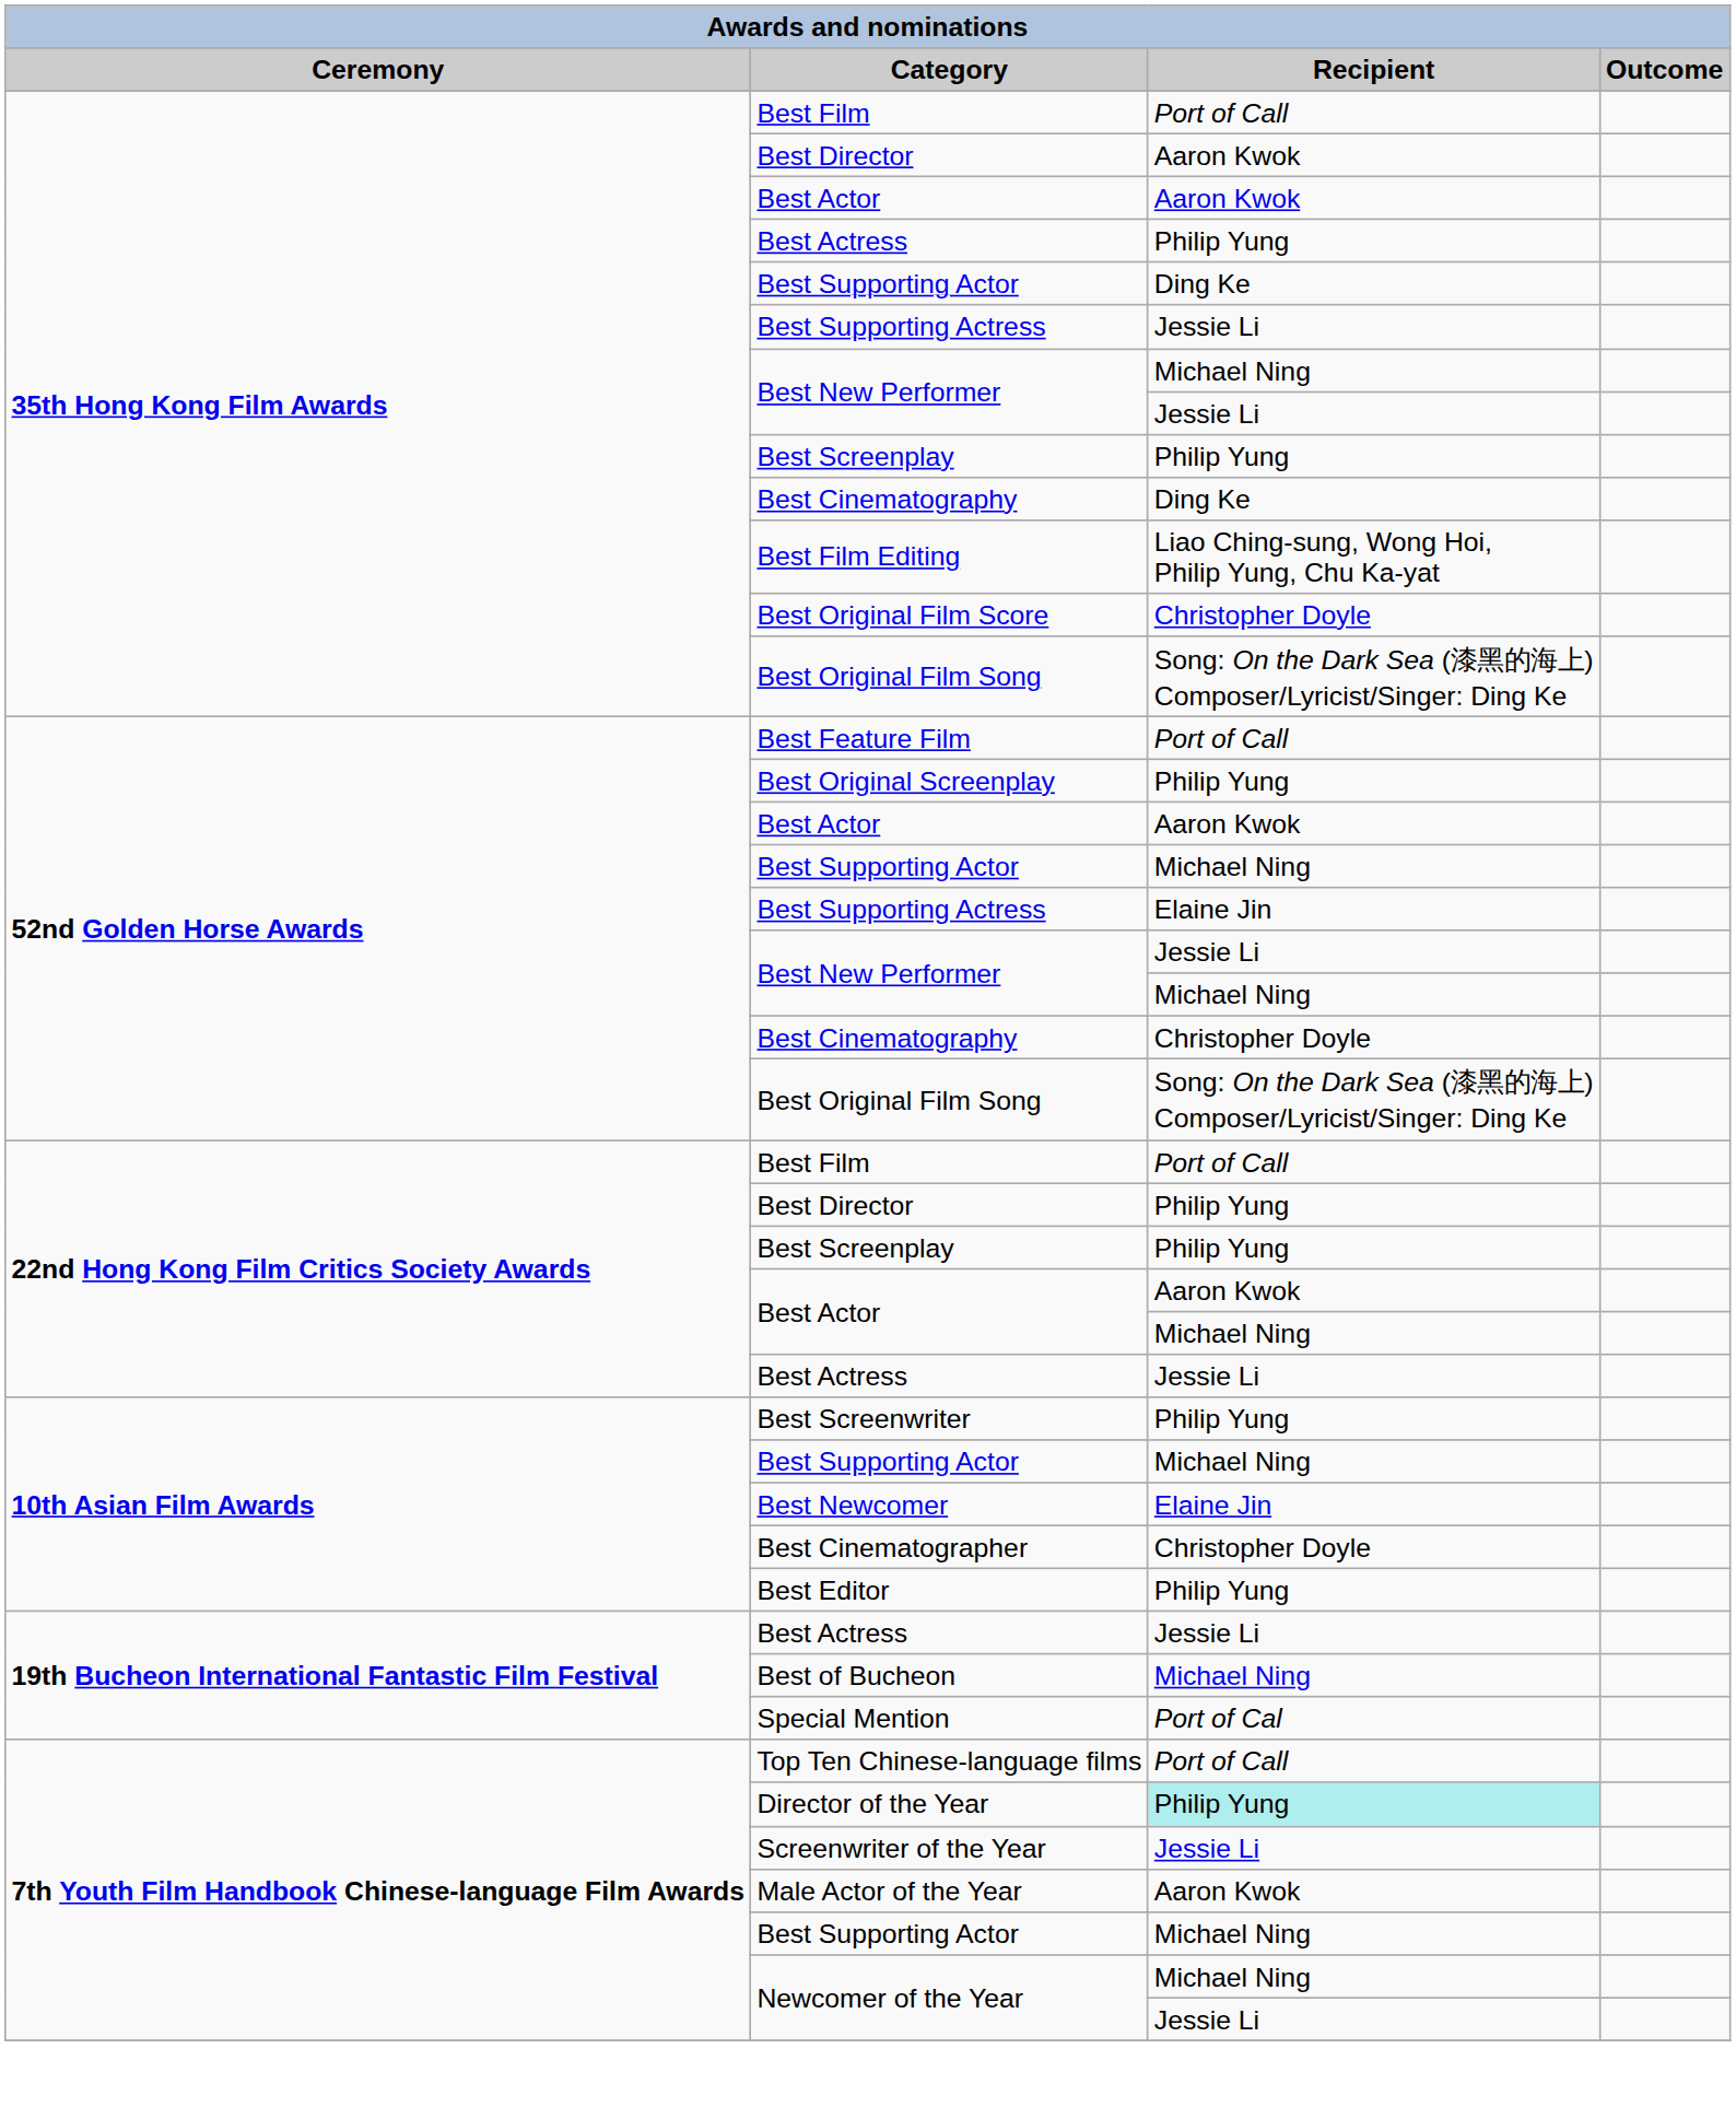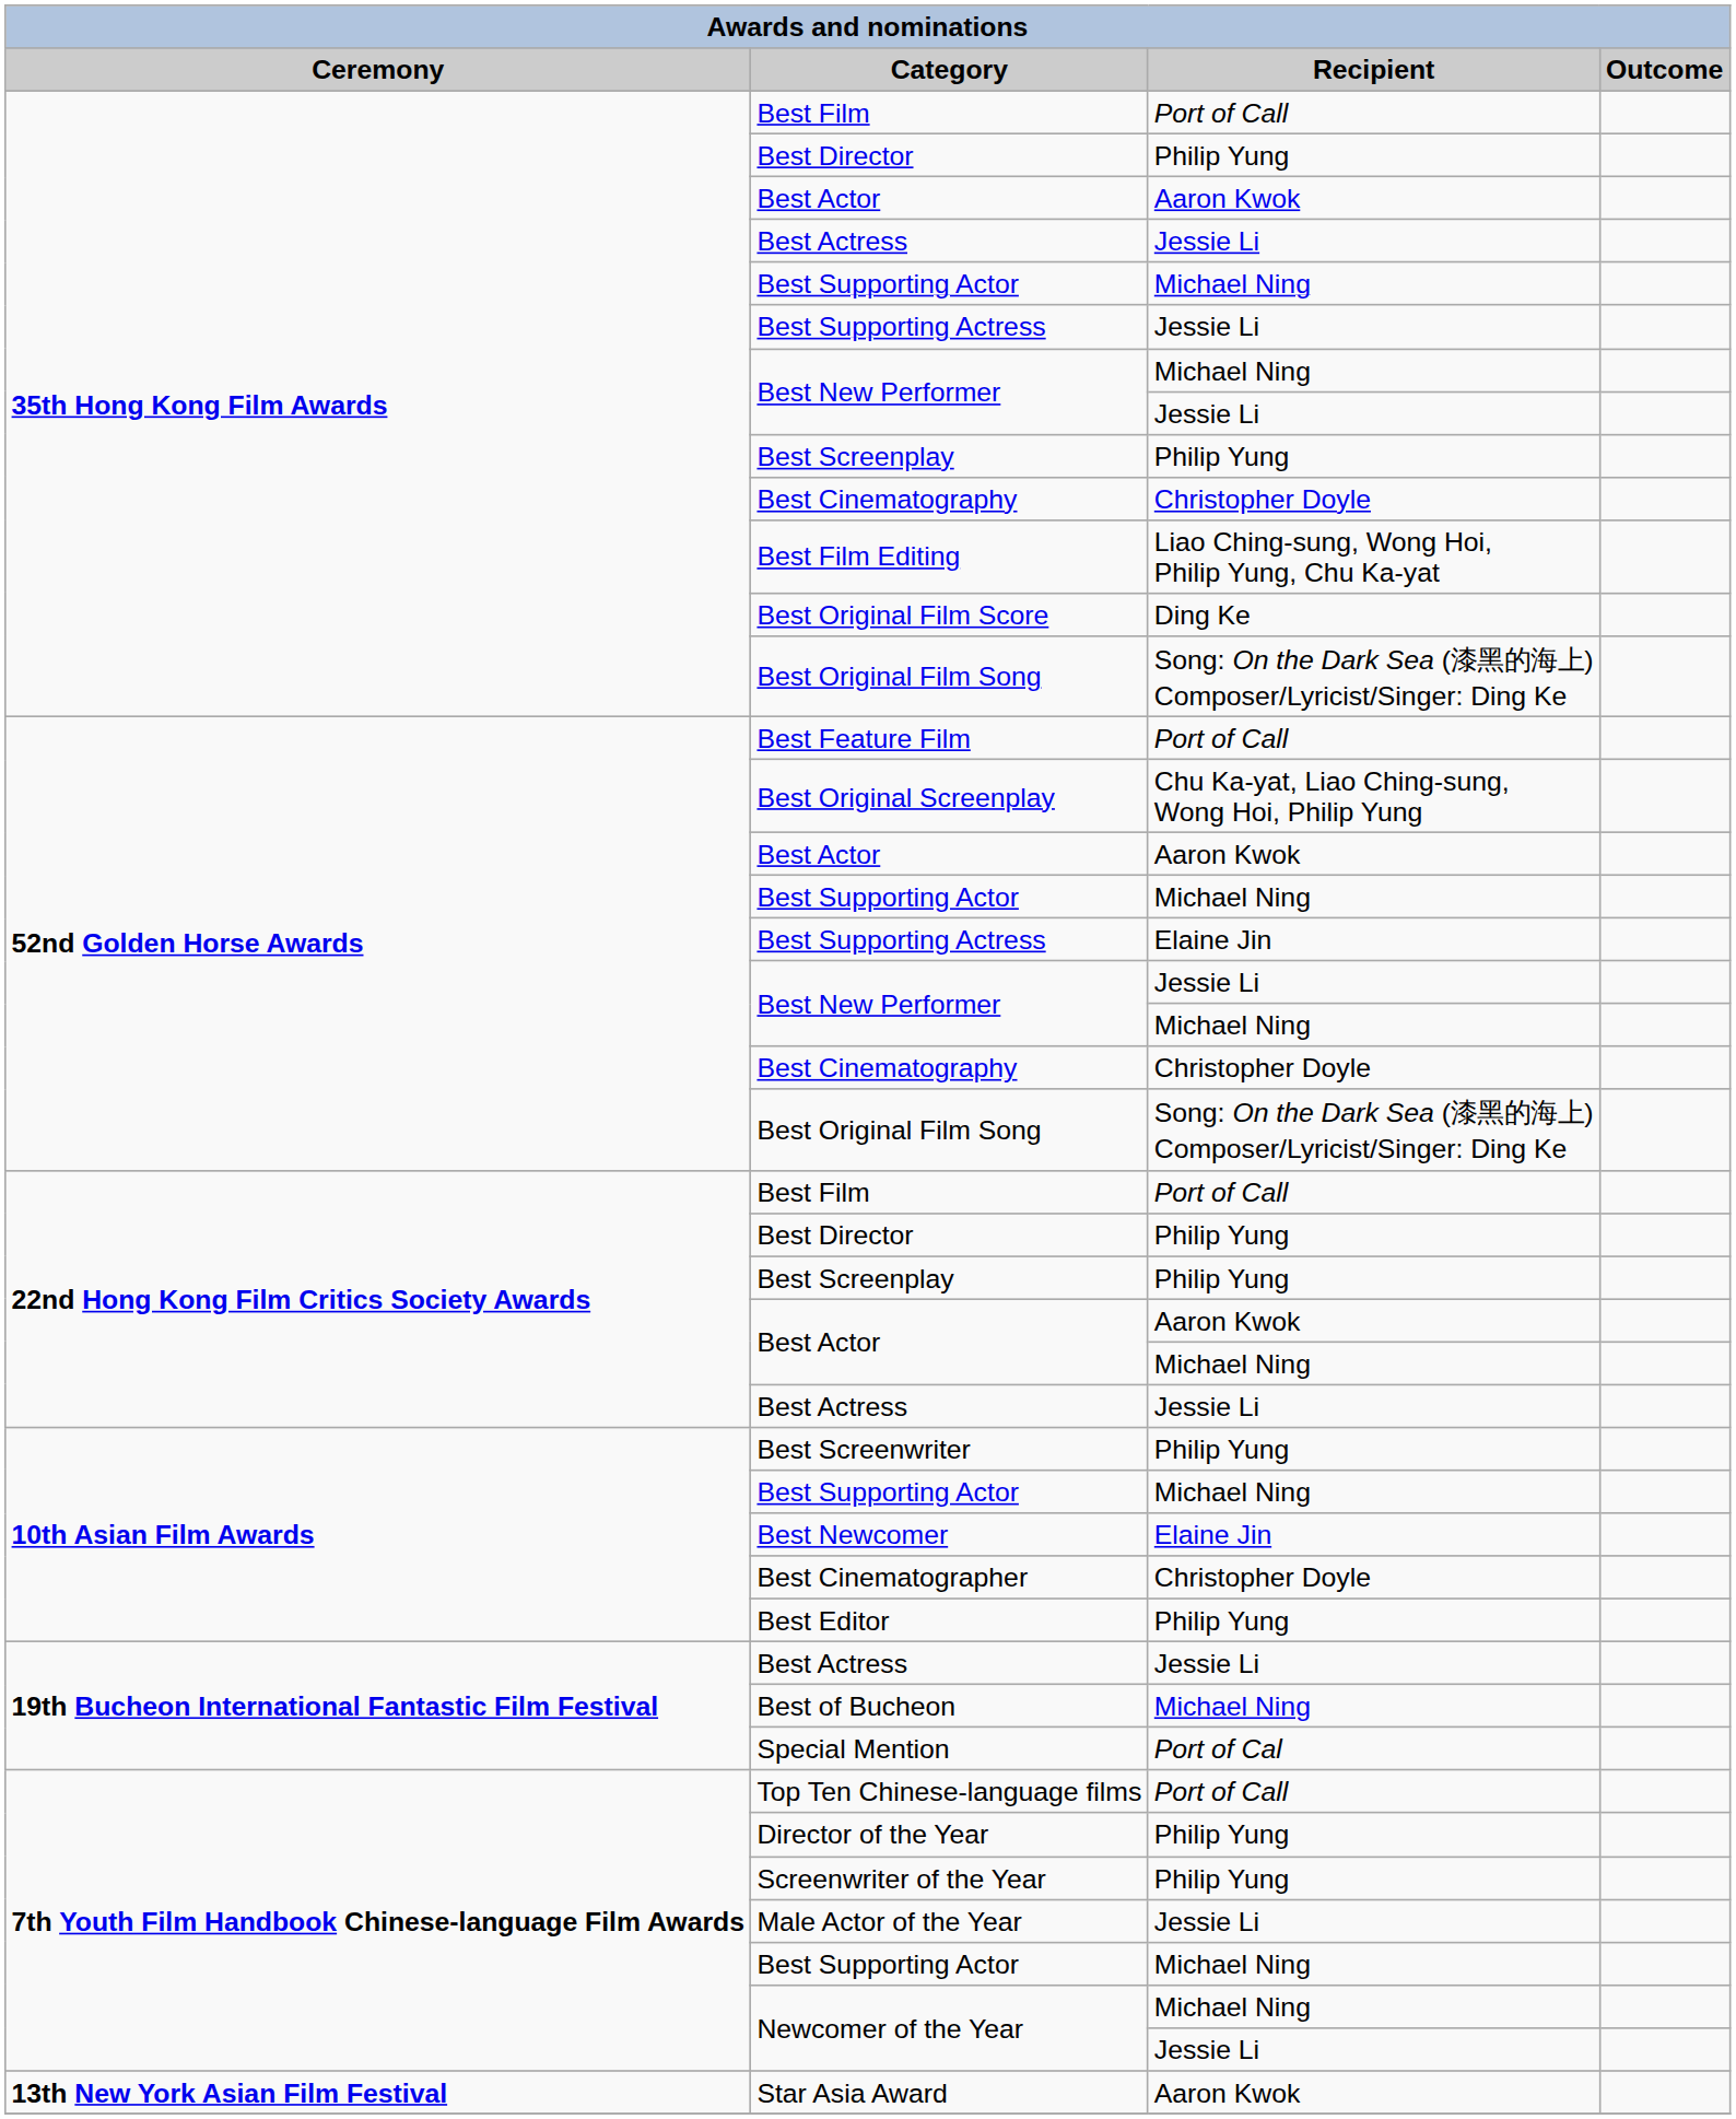35th Hong Kong Film Awards / Best Director | Recipient: Aaron Kwok -> Philip Yung
35th Hong Kong Film Awards / Best Actress | Recipient: Philip Yung -> Jessie Li
35th Hong Kong Film Awards / Best Supporting Actor | Recipient: Ding Ke -> Michael Ning
35th Hong Kong Film Awards / Best Cinematography | Recipient: Ding Ke -> Christopher Doyle
Best Original Film Score | Recipient: Christopher Doyle -> Ding Ke
Best Original Screenplay | Recipient: Philip Yung -> Chu Ka-yat, Liao Ching-sung, Wong Hoi, Philip Yung
Director of the Year | Recipient: paleturquoise background -> no background
Screenwriter of the Year | Recipient: Jessie Li -> Philip Yung
Male Actor of the Year | Recipient: Aaron Kwok -> Jessie Li
+ row: 13th New York Asian Film Festival | Star Asia Award | Aaron Kwok
